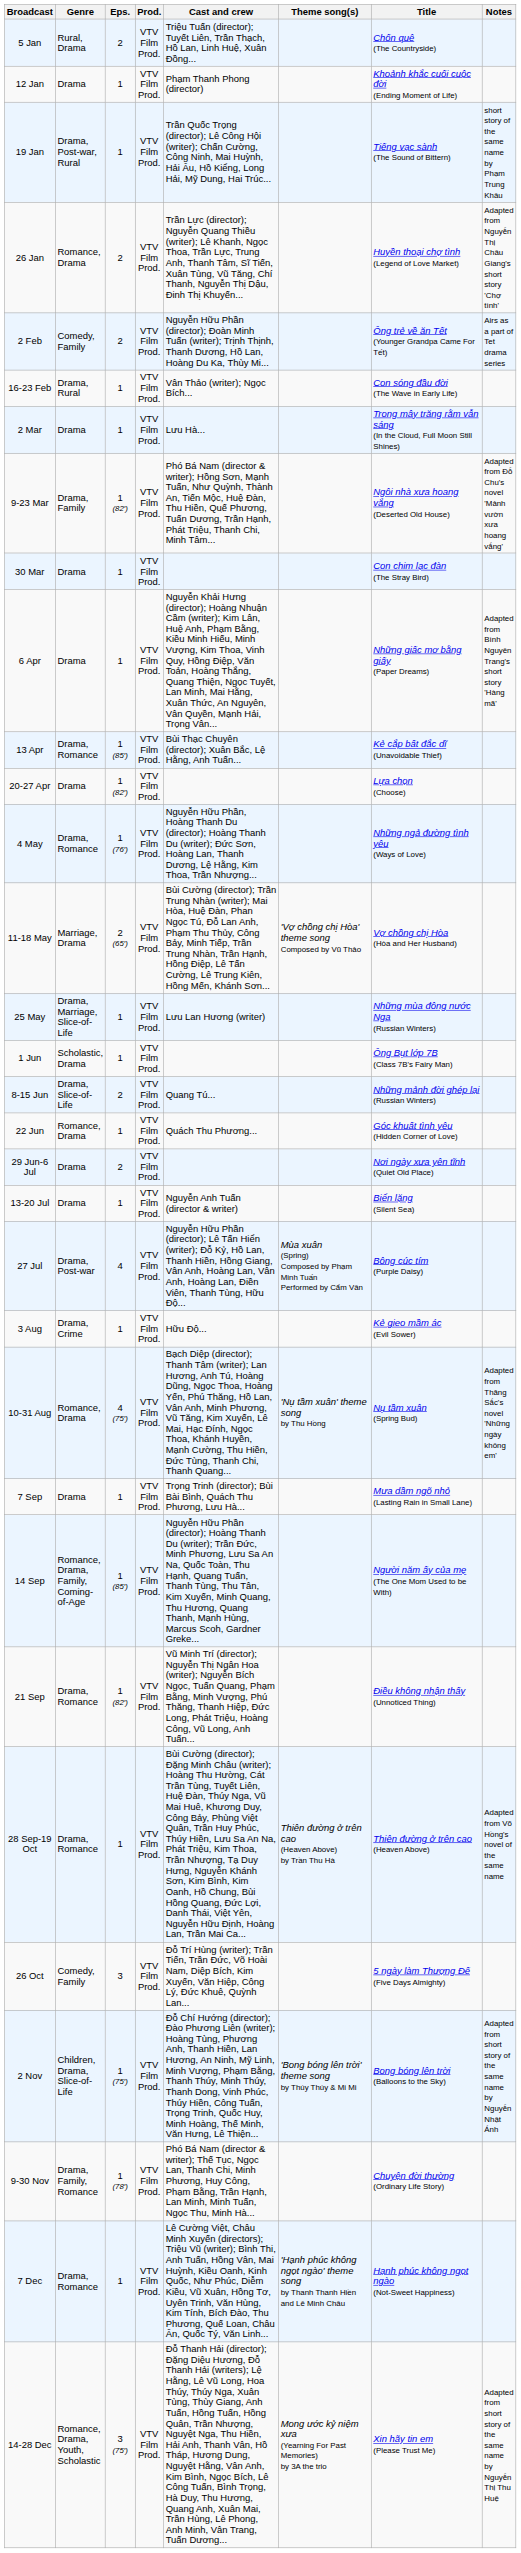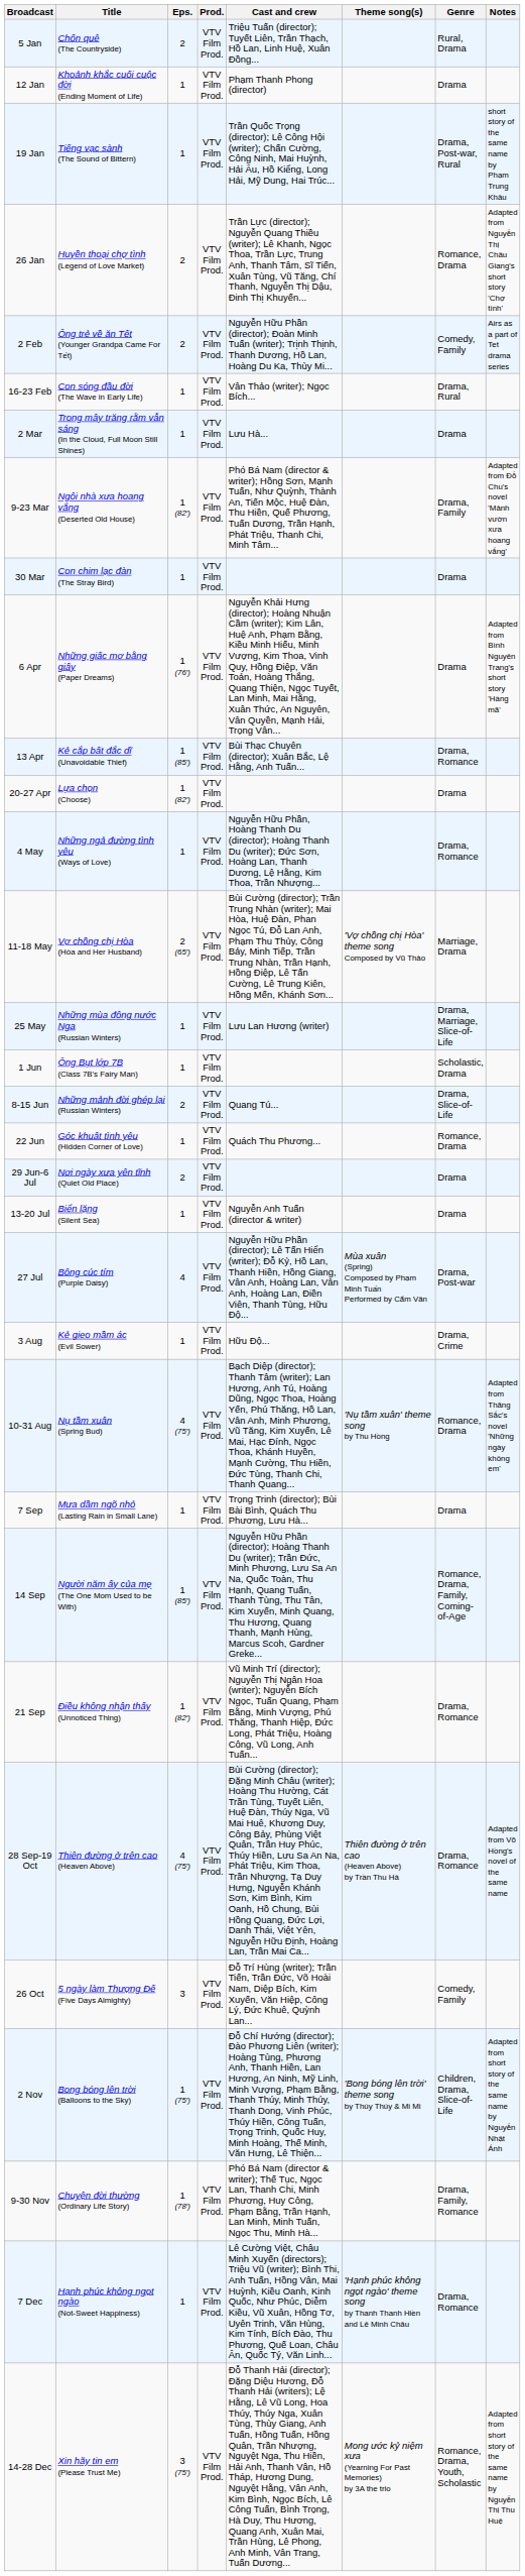columns swapped: Title <-> Genre
6 Apr | Eps.: 1 -> 1 (76′)
4 May | Eps.: 1 (76′) -> 1
28 Sep-19 Oct | Eps.: 1 -> 4 (75′)
